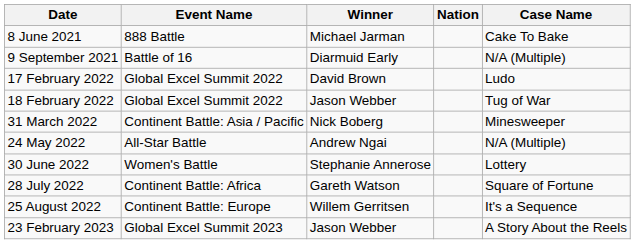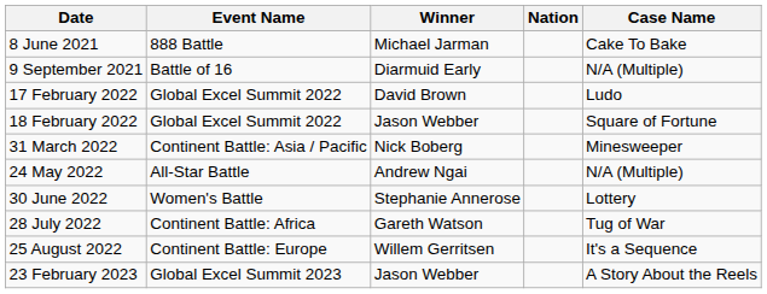18 February 2022 | Case Name: Tug of War -> Square of Fortune
28 July 2022 | Case Name: Square of Fortune -> Tug of War
